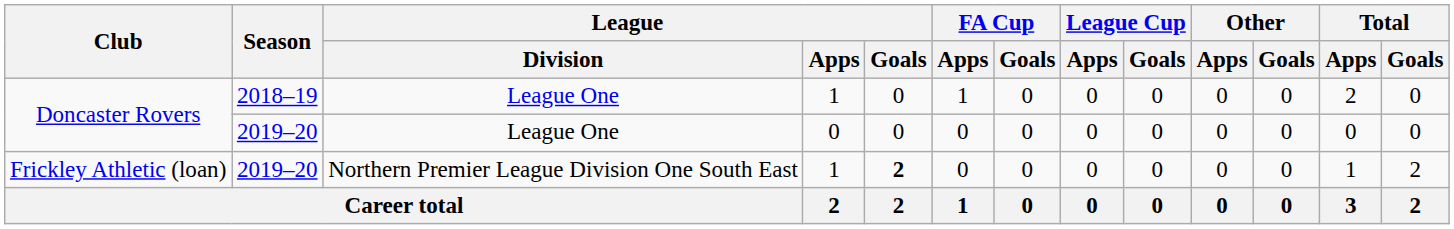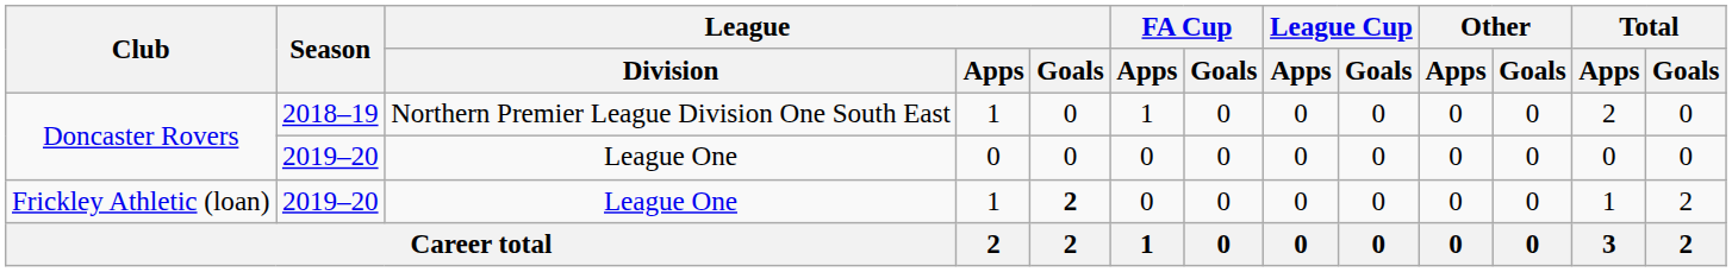Doncaster Rovers / 2018–19 | League / Division: League One -> Northern Premier League Division One South East
Frickley Athletic (loan) | League / Division: Northern Premier League Division One South East -> League One
